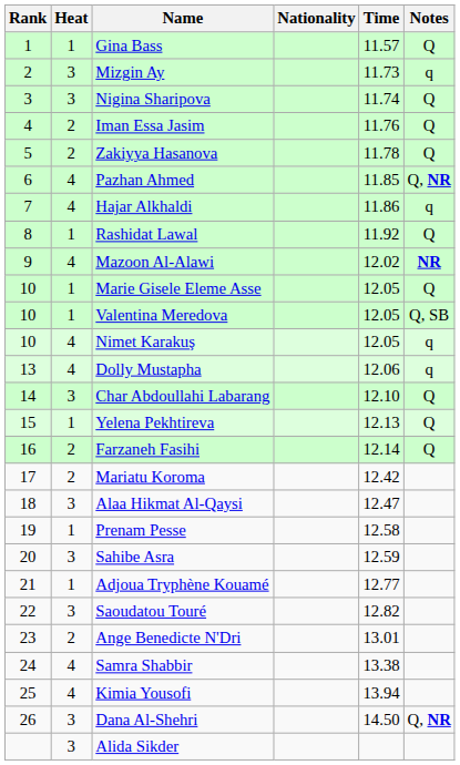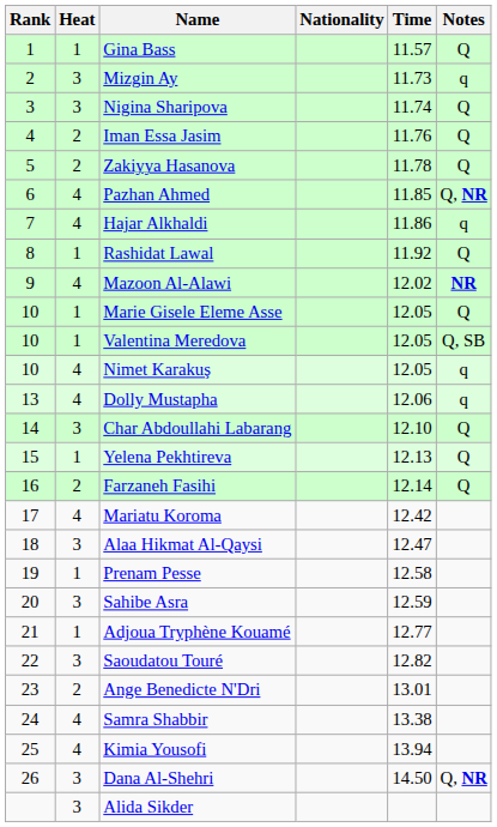Mariatu Koroma | Heat: 2 -> 4
